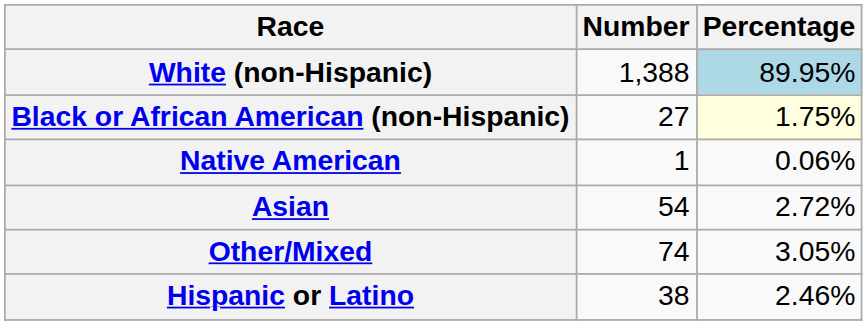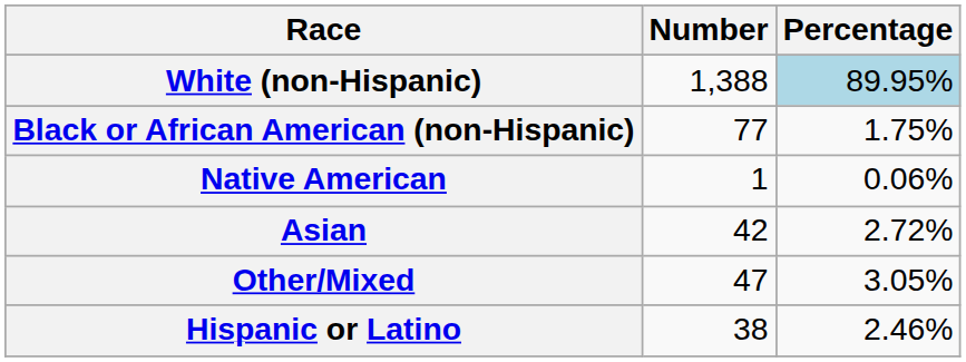Black or African American (non-Hispanic) | Number: 27 -> 77
Black or African American (non-Hispanic) | Percentage: lightyellow background -> no background
Asian | Number: 54 -> 42
Other/Mixed | Number: 74 -> 47
